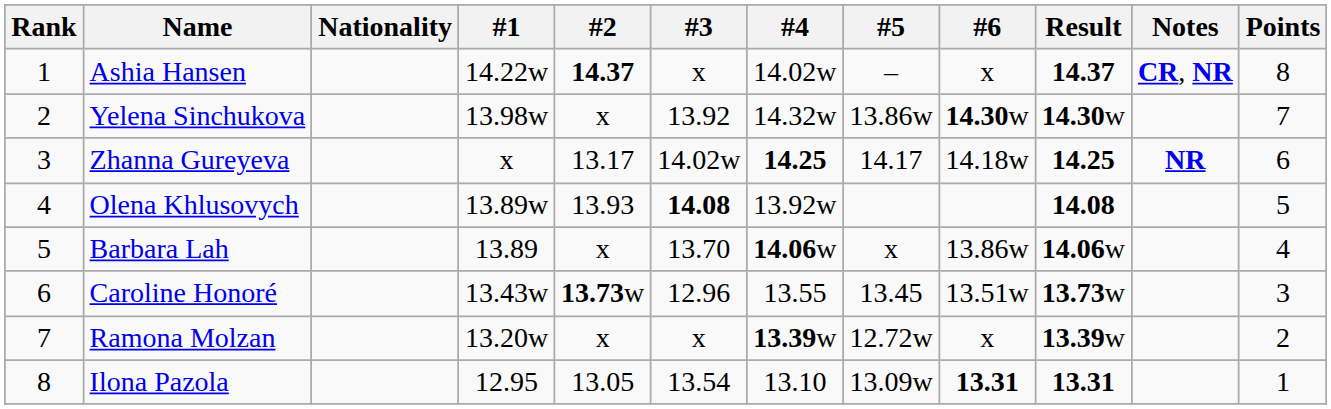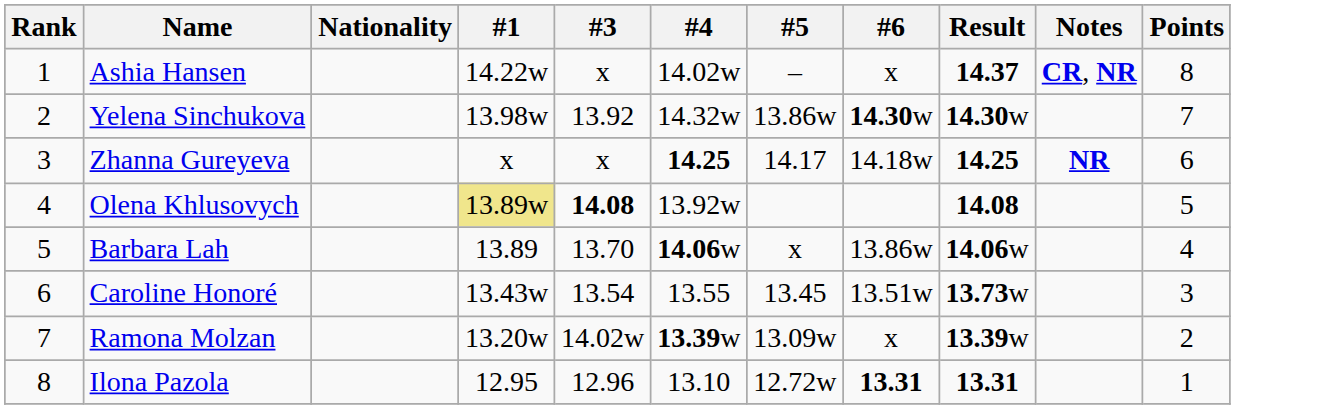- column: #2 | 14.37 | x | 13.17 | 13.93 | x | 13.73w | x | 13.05
Zhanna Gureyeva | #3: 14.02w -> x
Olena Khlusovych | #1: no background -> khaki background
Caroline Honoré | #3: 12.96 -> 13.54
Ramona Molzan | #3: x -> 14.02w
Ramona Molzan | #5: 12.72w -> 13.09w
Ilona Pazola | #3: 13.54 -> 12.96
Ilona Pazola | #5: 13.09w -> 12.72w
